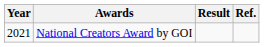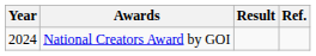National Creators Award by GOI | Year: 2021 -> 2024
